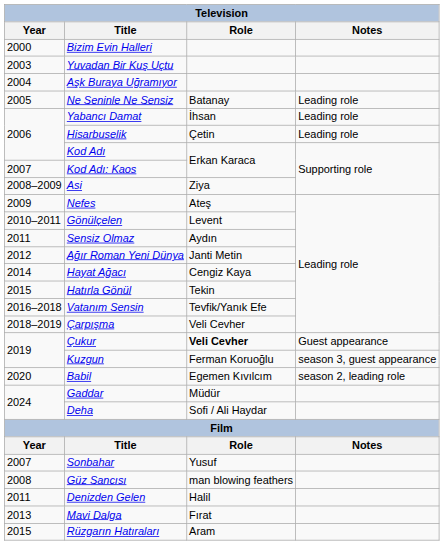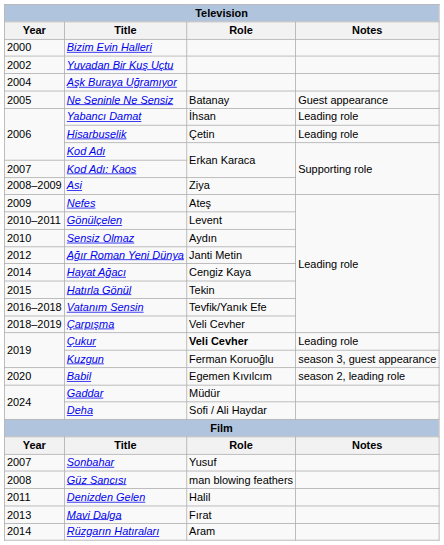Yuvadan Bir Kuş Uçtu | Year: 2003 -> 2002
Ne Seninle Ne Sensiz | Notes: Leading role -> Guest appearance
Sensiz Olmaz | Year: 2011 -> 2010
Çukur | Notes: Guest appearance -> Leading role
Rüzgarın Hatıraları | Year: 2015 -> 2014
